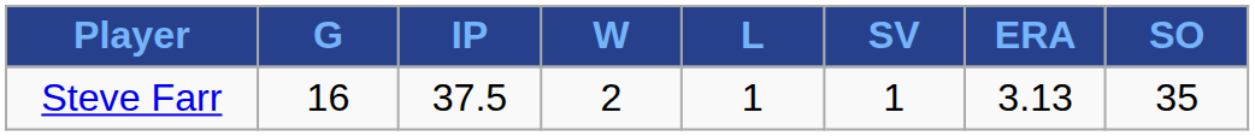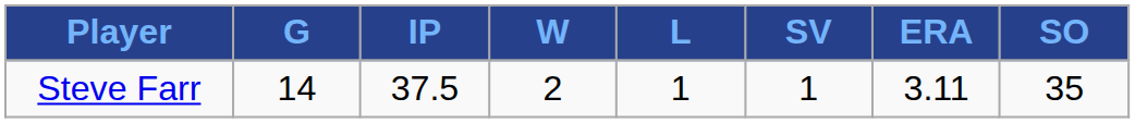Steve Farr | G: 16 -> 14
Steve Farr | ERA: 3.13 -> 3.11
